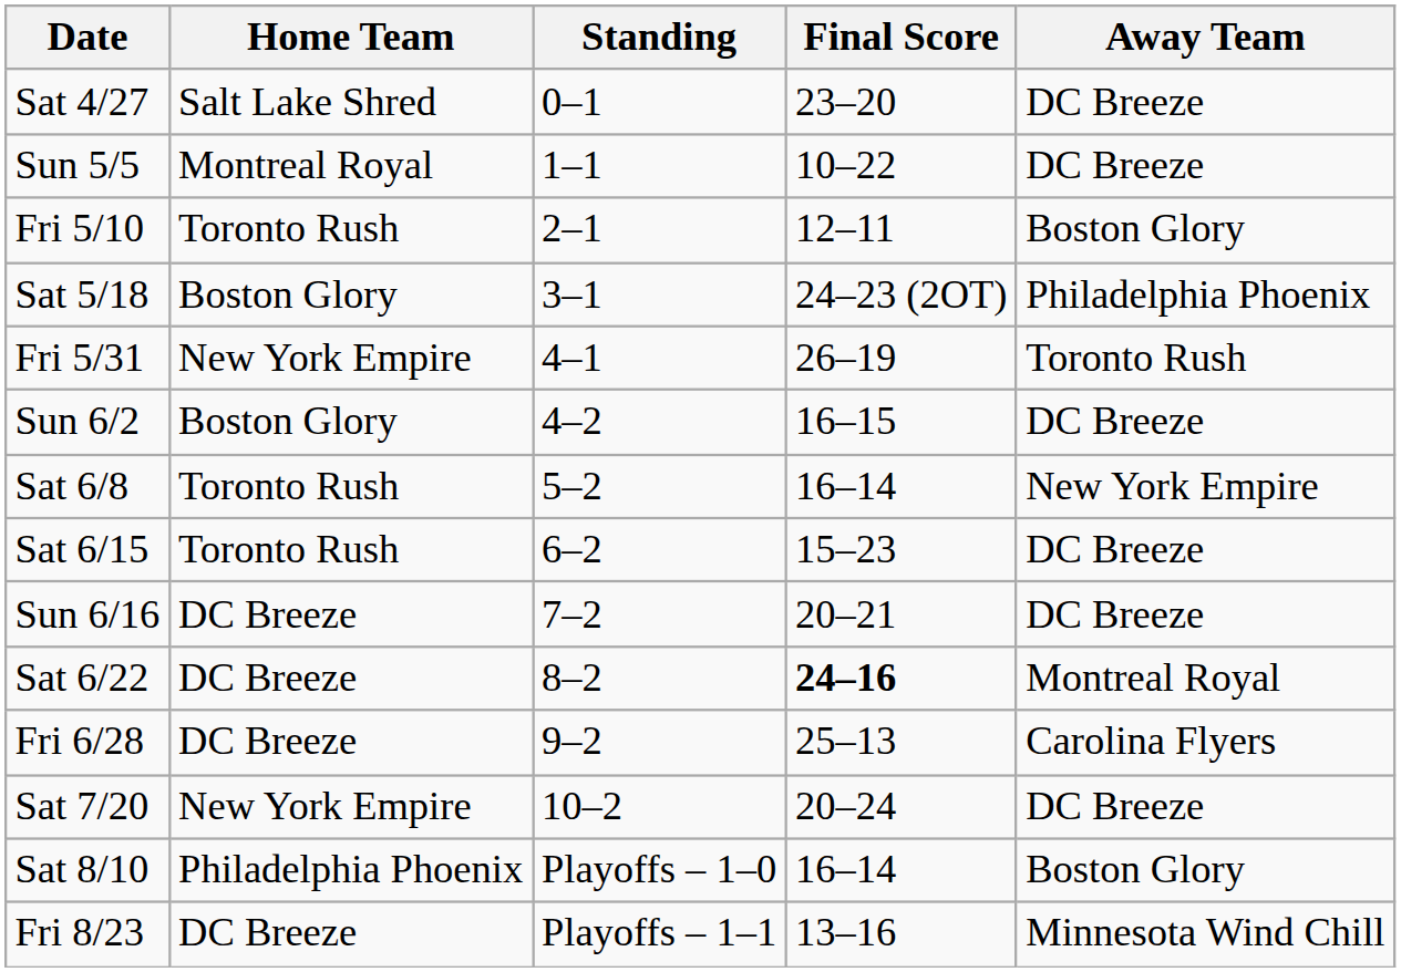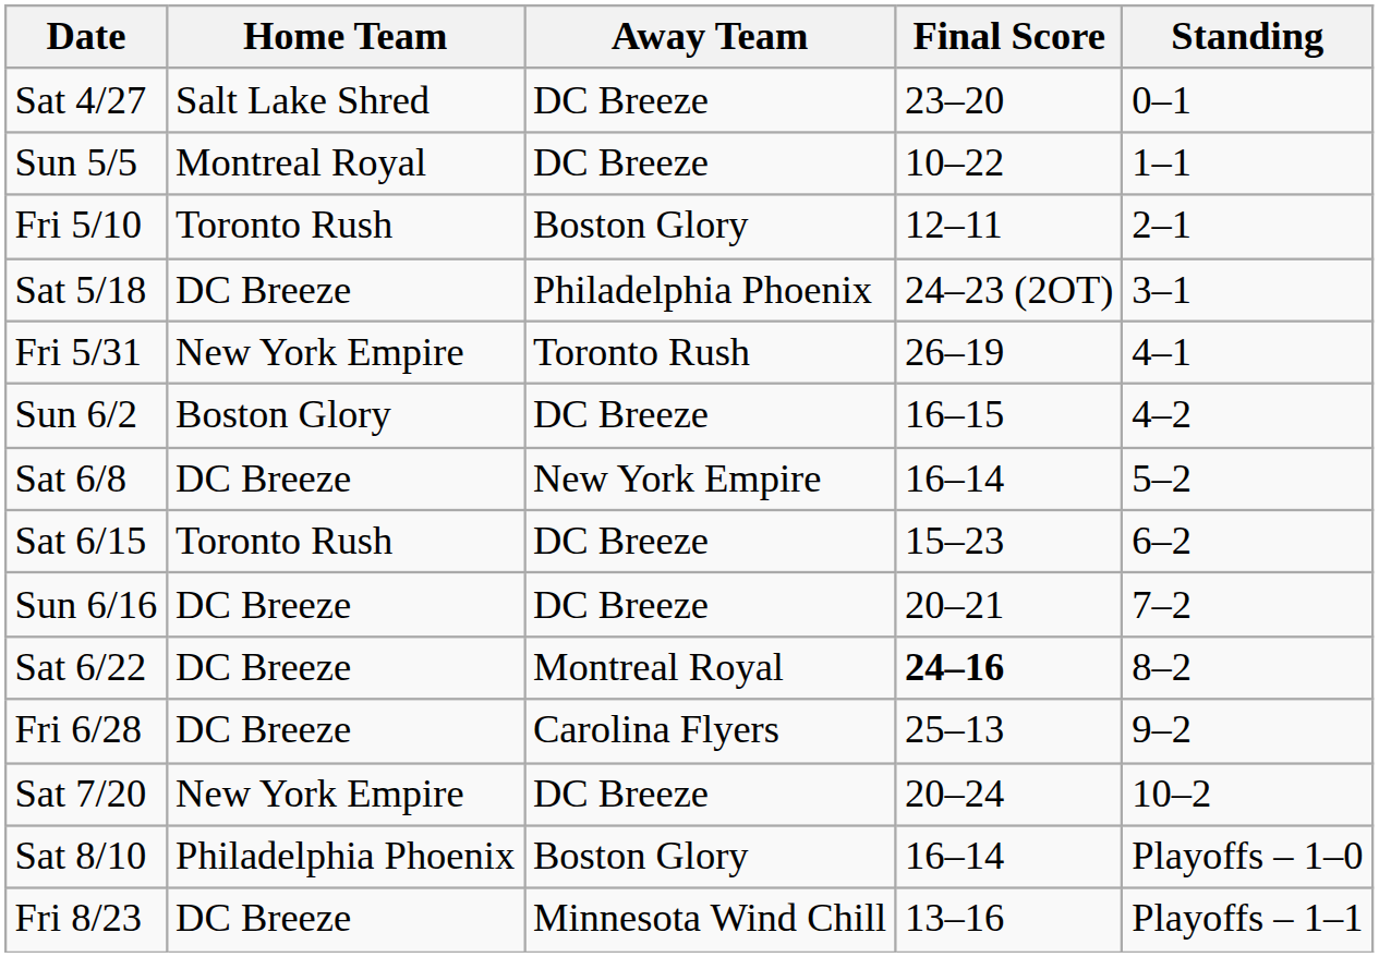columns swapped: Away Team <-> Standing
Sat 5/18 | Home Team: Boston Glory -> DC Breeze
Sat 6/8 | Home Team: Toronto Rush -> DC Breeze
